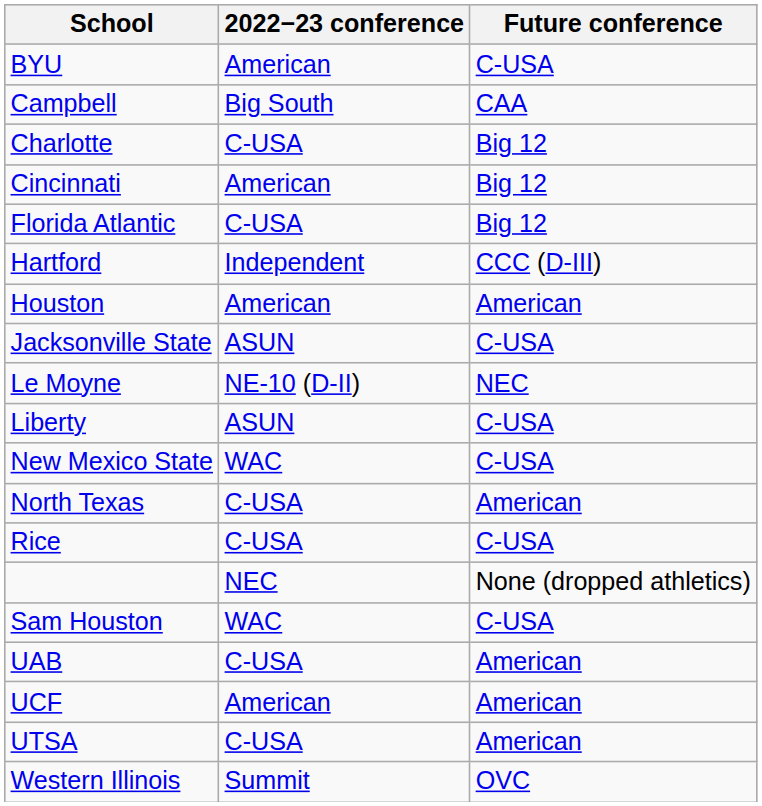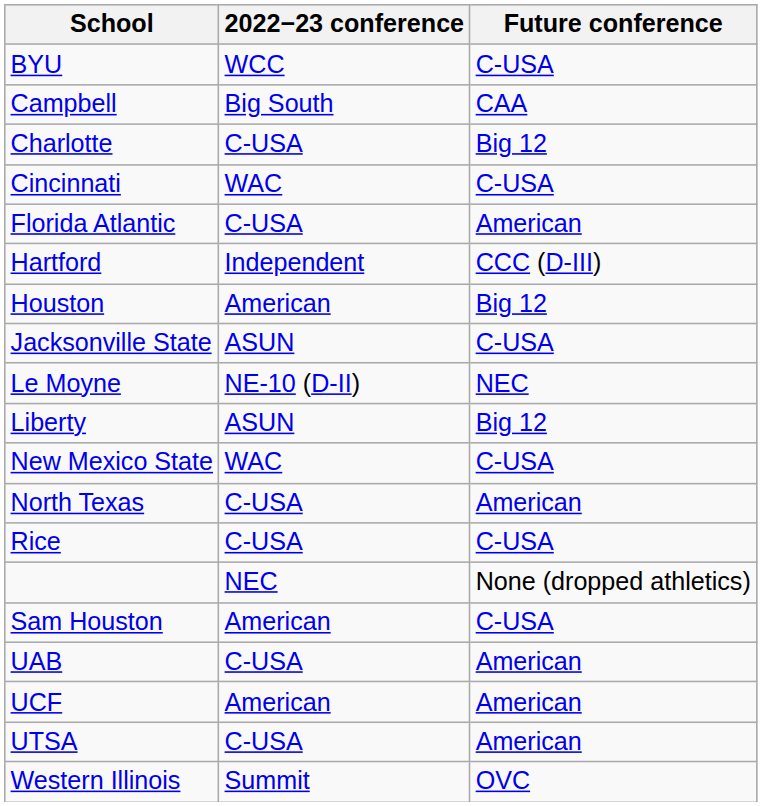BYU | 2022−23 conference: American -> WCC
Cincinnati | 2022−23 conference: American -> WAC
Cincinnati | Future conference: Big 12 -> C-USA
Florida Atlantic | Future conference: Big 12 -> American
Houston | Future conference: American -> Big 12
Liberty | Future conference: C-USA -> Big 12
Sam Houston | 2022−23 conference: WAC -> American
